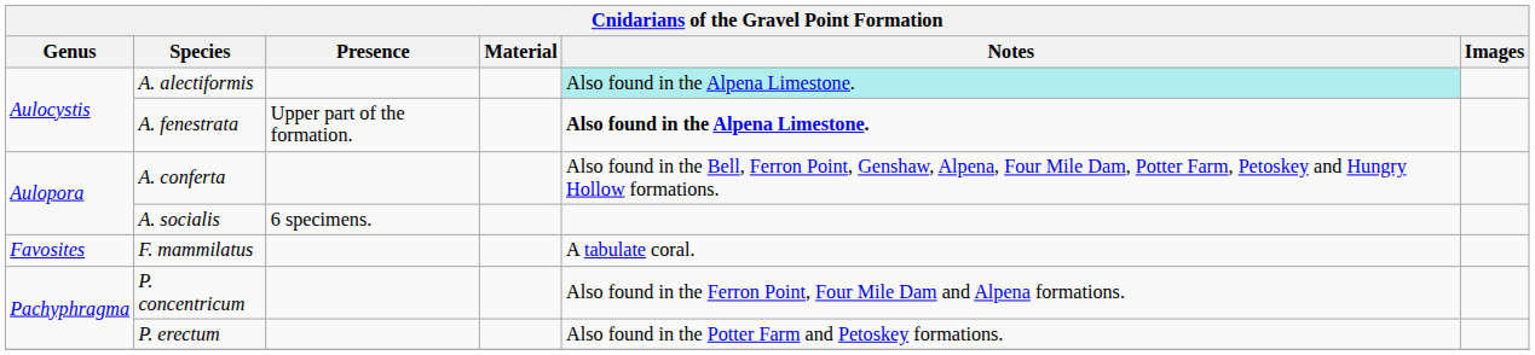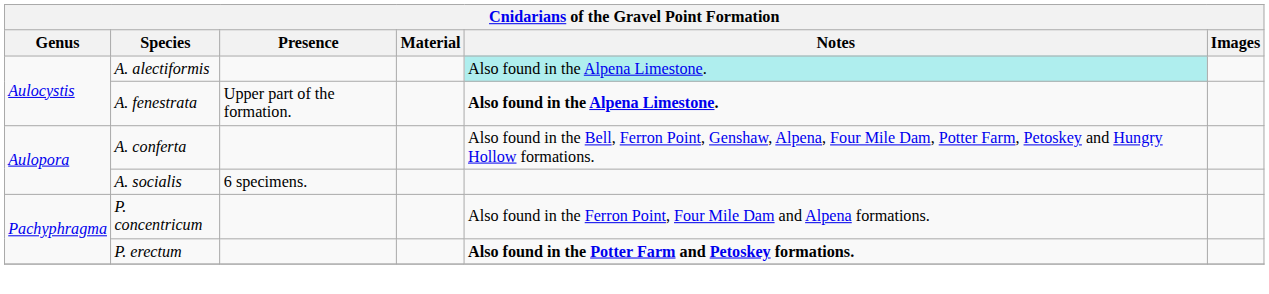- row: Favosites | F. mammilatus | A tabulate coral.
P. erectum | Notes: normal -> bold
